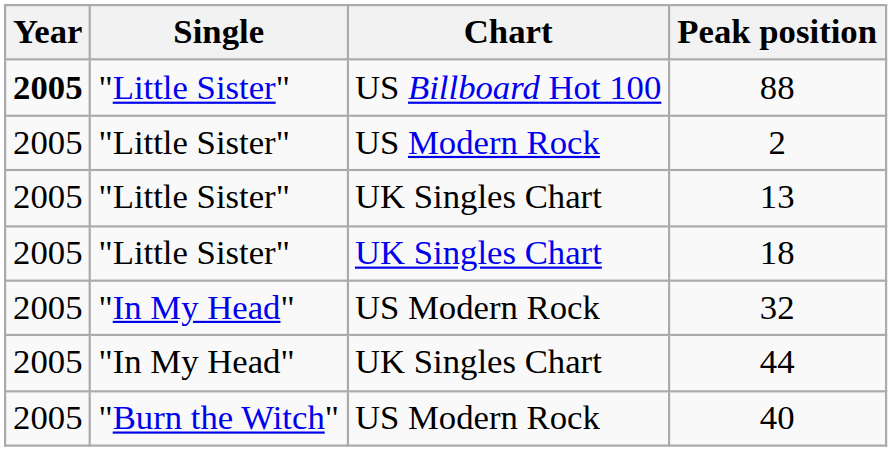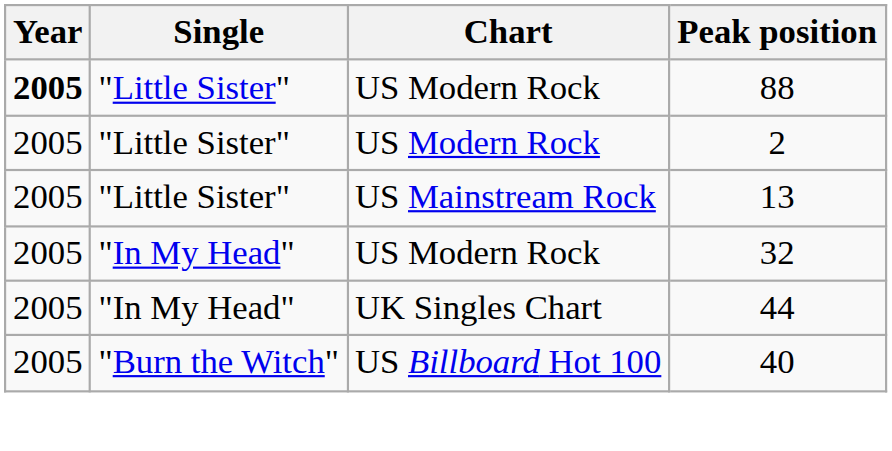88 | Chart: US Billboard Hot 100 -> US Modern Rock
13 | Chart: UK Singles Chart -> US Mainstream Rock
- row: 2005 | "Little Sister" | UK Singles Chart | 18
40 | Chart: US Modern Rock -> US Billboard Hot 100
